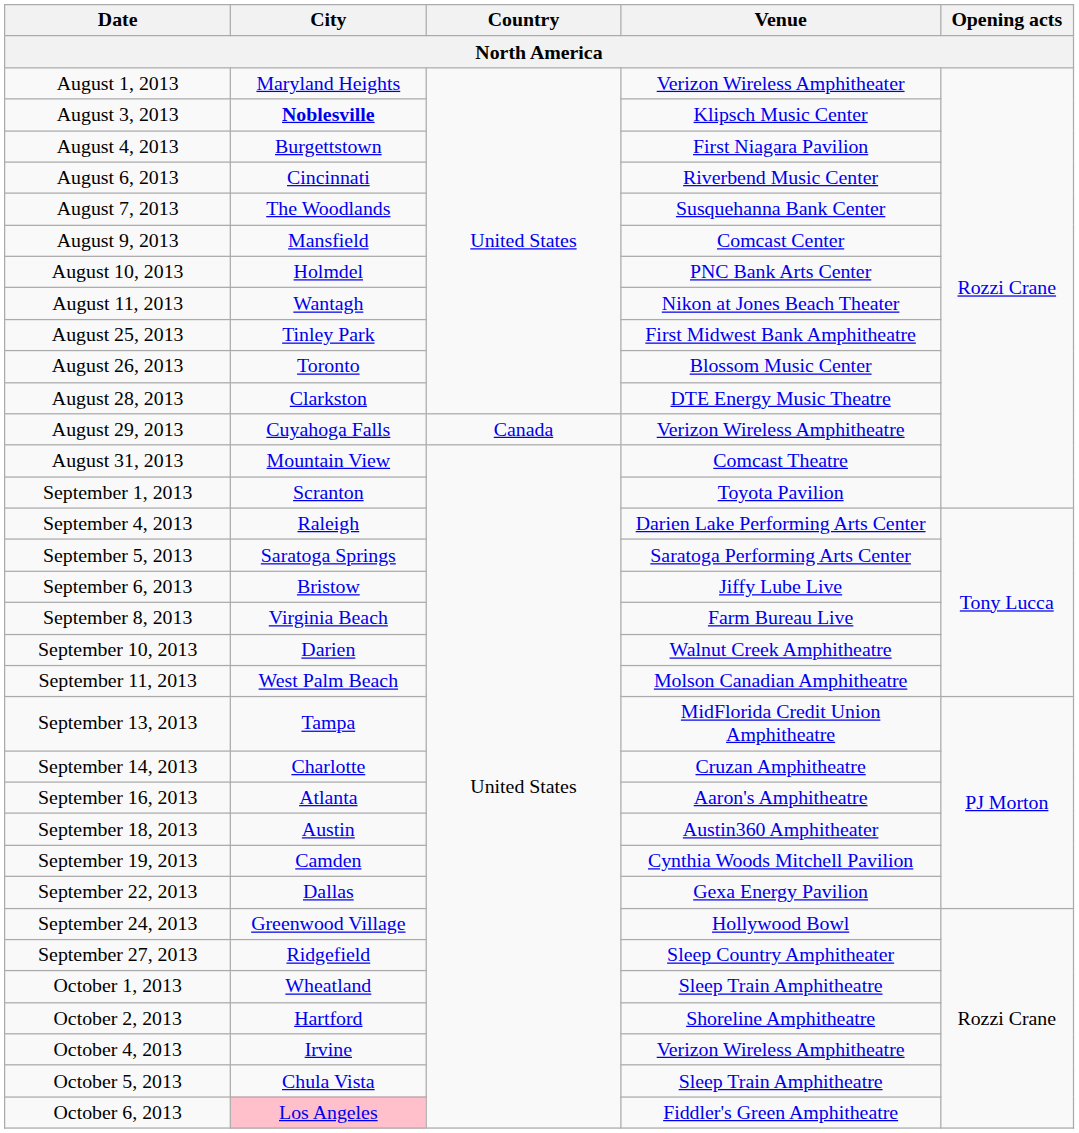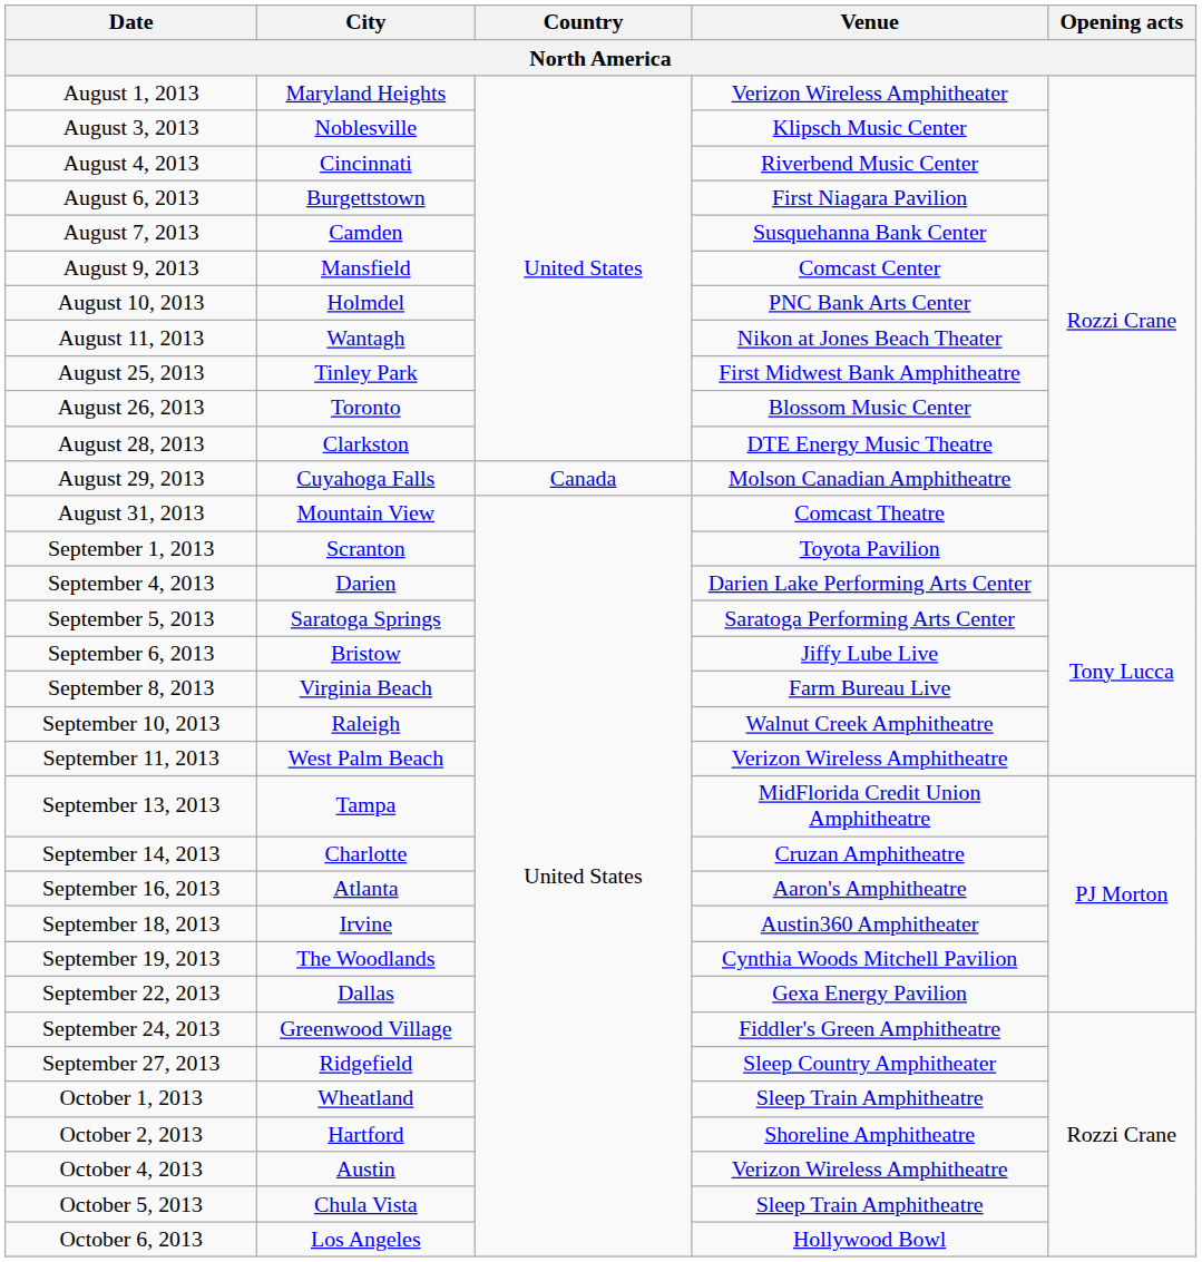August 3, 2013 | City: bold -> normal
August 4, 2013 | City: Burgettstown -> Cincinnati
August 4, 2013 | Venue: First Niagara Pavilion -> Riverbend Music Center
August 6, 2013 | City: Cincinnati -> Burgettstown
August 6, 2013 | Venue: Riverbend Music Center -> First Niagara Pavilion
August 7, 2013 | City: The Woodlands -> Camden
August 29, 2013 | Venue: Verizon Wireless Amphitheatre -> Molson Canadian Amphitheatre
September 4, 2013 | City: Raleigh -> Darien
September 10, 2013 | City: Darien -> Raleigh
September 11, 2013 | Venue: Molson Canadian Amphitheatre -> Verizon Wireless Amphitheatre
September 18, 2013 | City: Austin -> Irvine
September 19, 2013 | City: Camden -> The Woodlands
September 24, 2013 | Venue: Hollywood Bowl -> Fiddler's Green Amphitheatre
October 4, 2013 | City: Irvine -> Austin
October 6, 2013 | City: pink background -> no background
October 6, 2013 | Venue: Fiddler's Green Amphitheatre -> Hollywood Bowl
